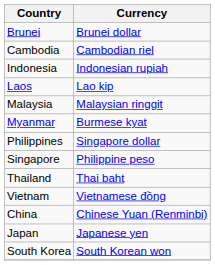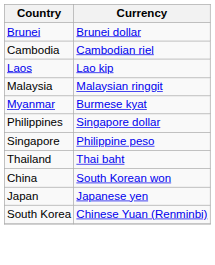- row: Indonesia | Indonesian rupiah
- row: Vietnam | Vietnamese đồng
China | Currency: Chinese Yuan (Renminbi) -> South Korean won
South Korea | Currency: South Korean won -> Chinese Yuan (Renminbi)
